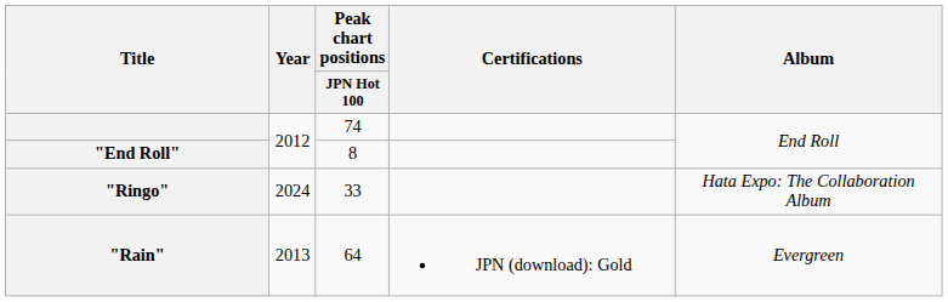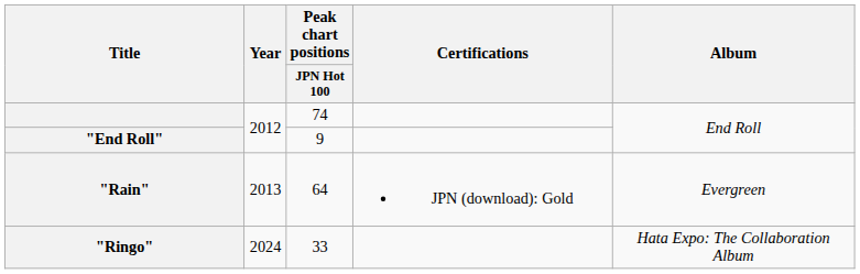"End Roll" | Peak chart positions / JPN Hot 100: 8 -> 9
rows swapped: "Rain" <-> "Ringo"
